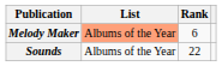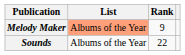Melody Maker | Rank: 6 -> 9
